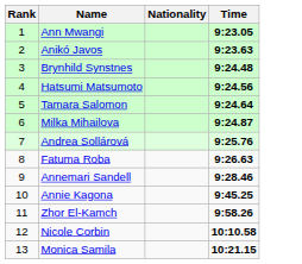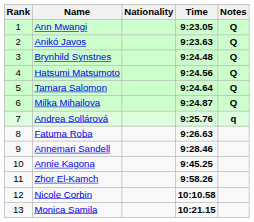+ column: Notes | Q | Q | Q | Q | Q | Q | q
